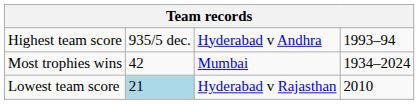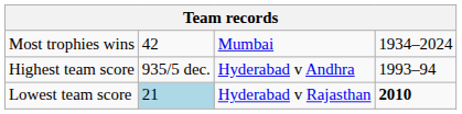rows swapped: Most trophies wins <-> Highest team score
Lowest team score | column 4: normal -> bold
